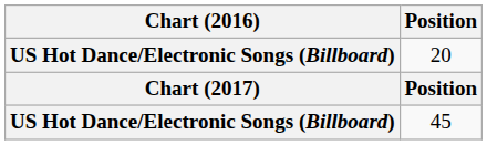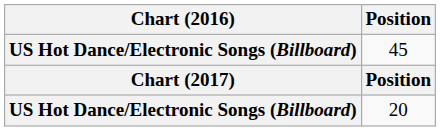rows swapped: 20 <-> 45
